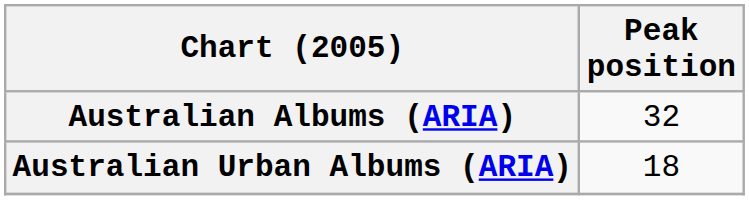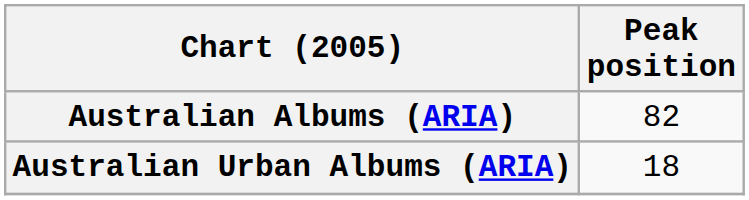Australian Albums (ARIA) | Peak position: 32 -> 82
